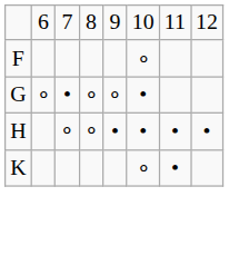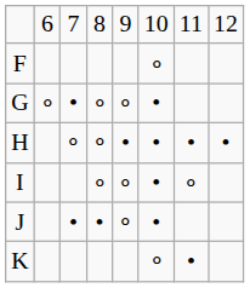+ row: I | ∘ | ∘ | • | ∘
+ row: J | • | • | ∘ | •
